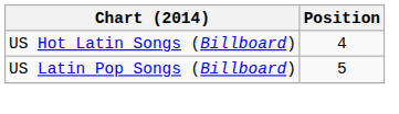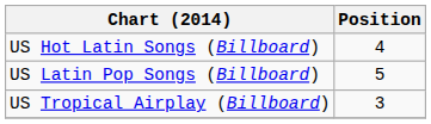+ row: US Tropical Airplay (Billboard) | 3
